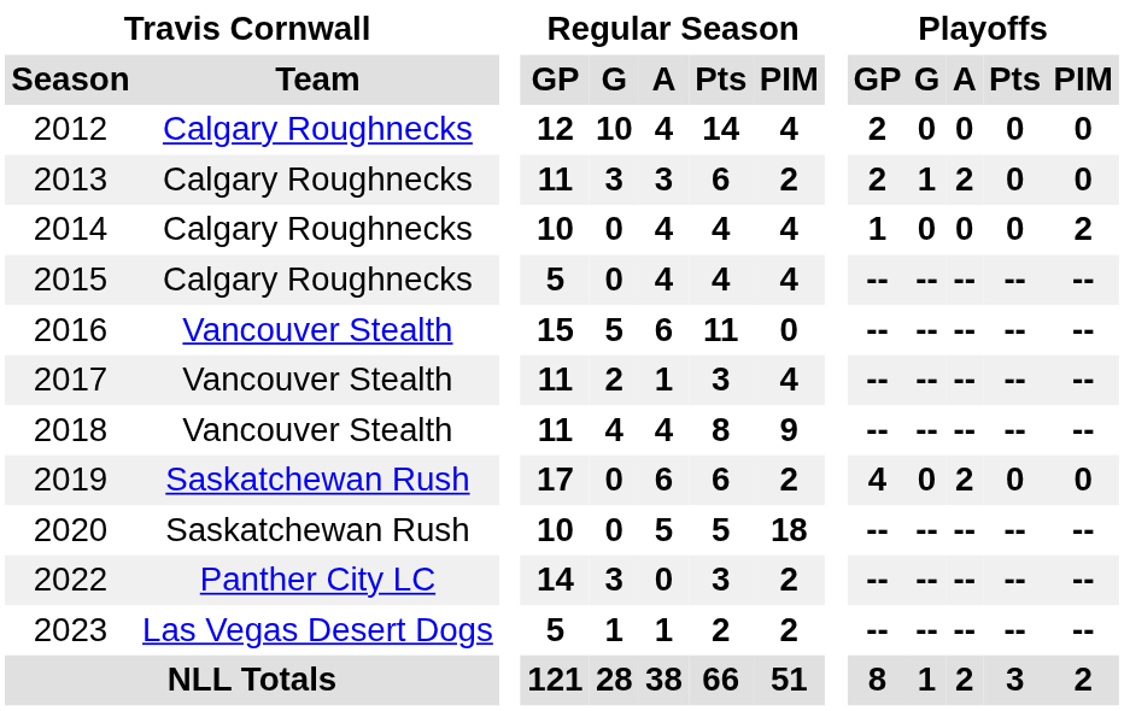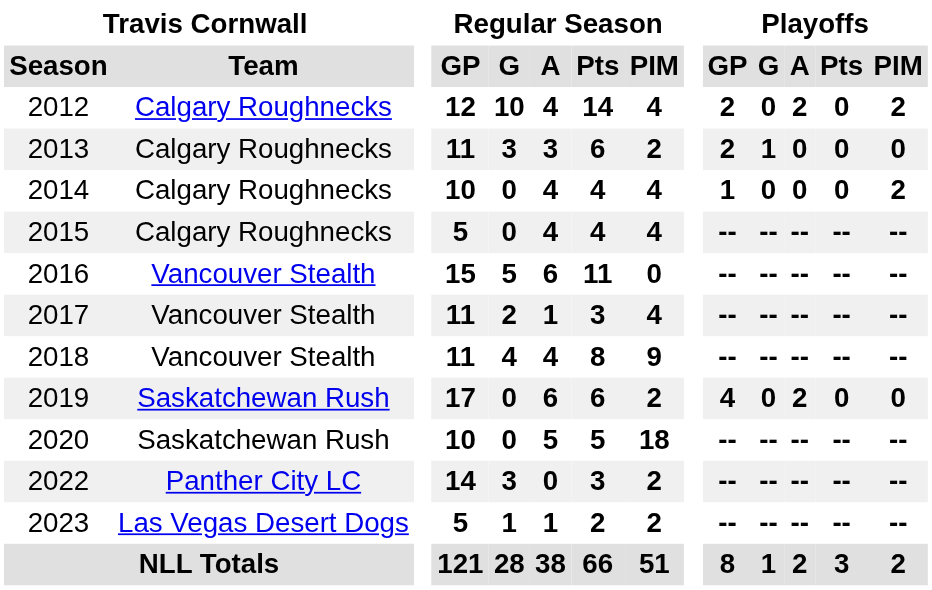2012 | Playoffs / A: 0 -> 2
2012 | Playoffs / PIM: 0 -> 2
2013 | Playoffs / A: 2 -> 0
